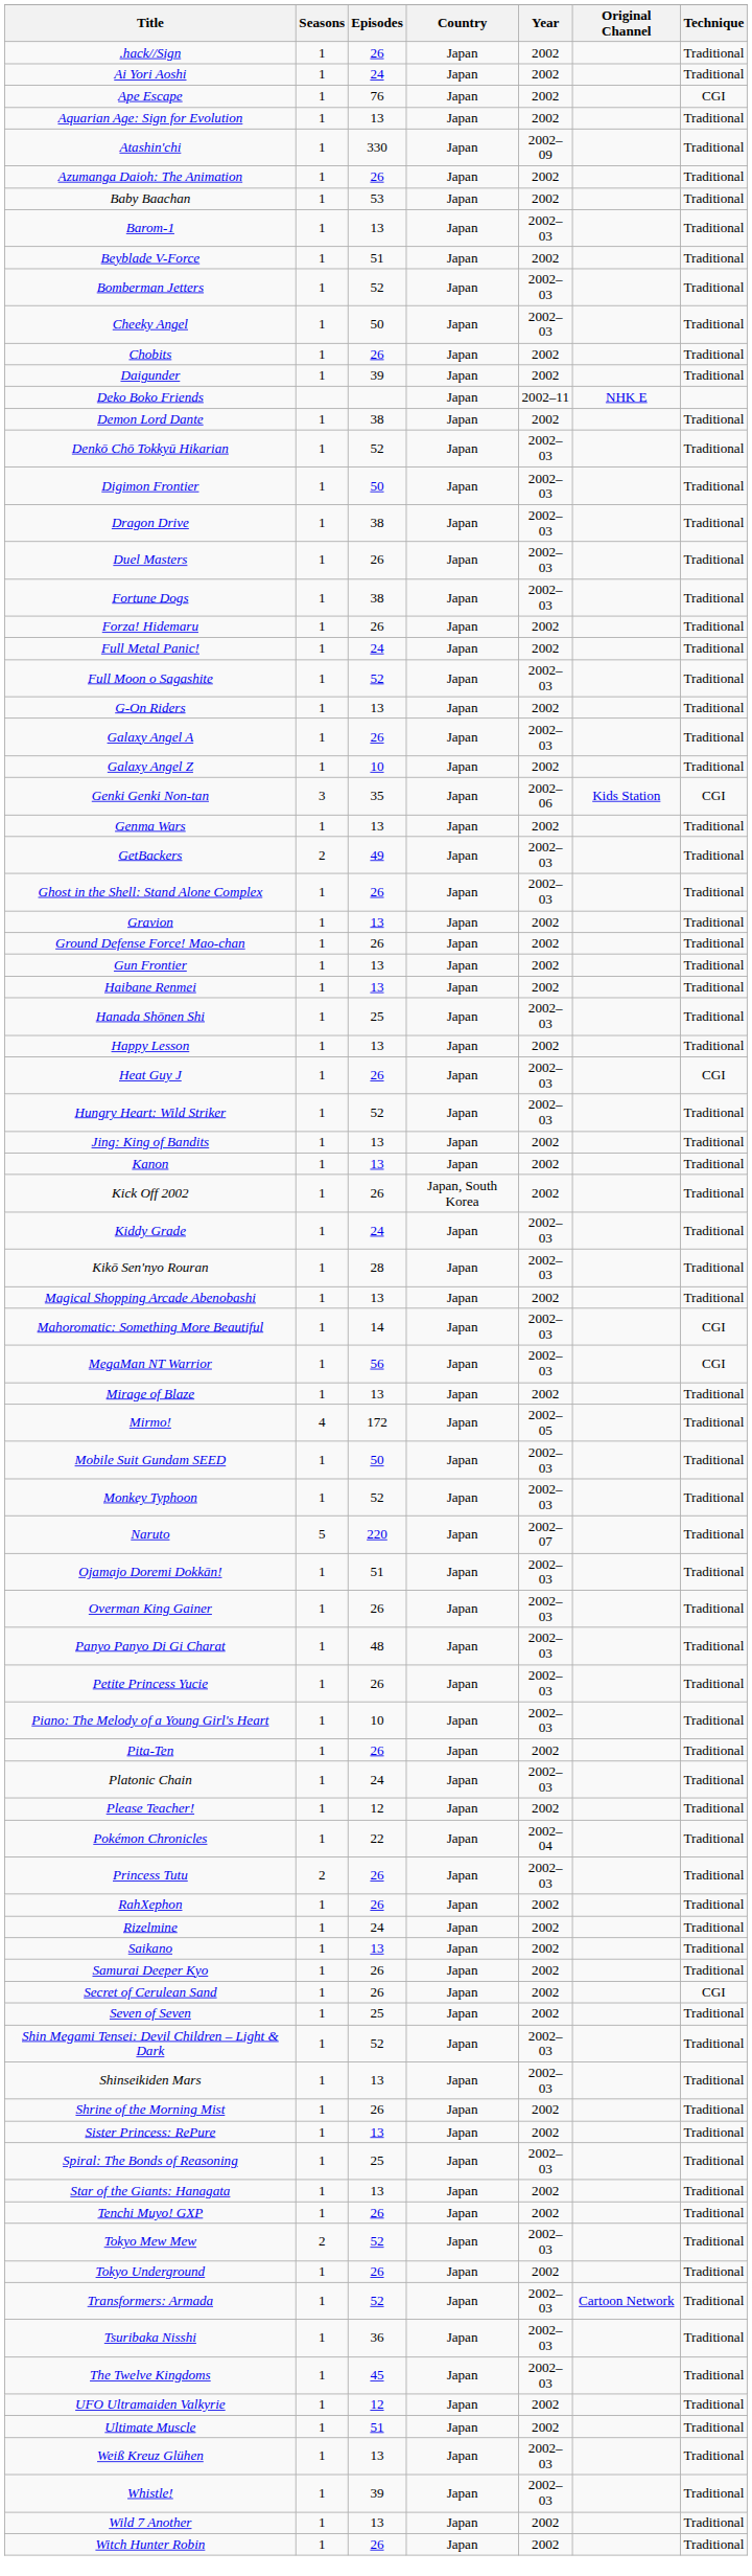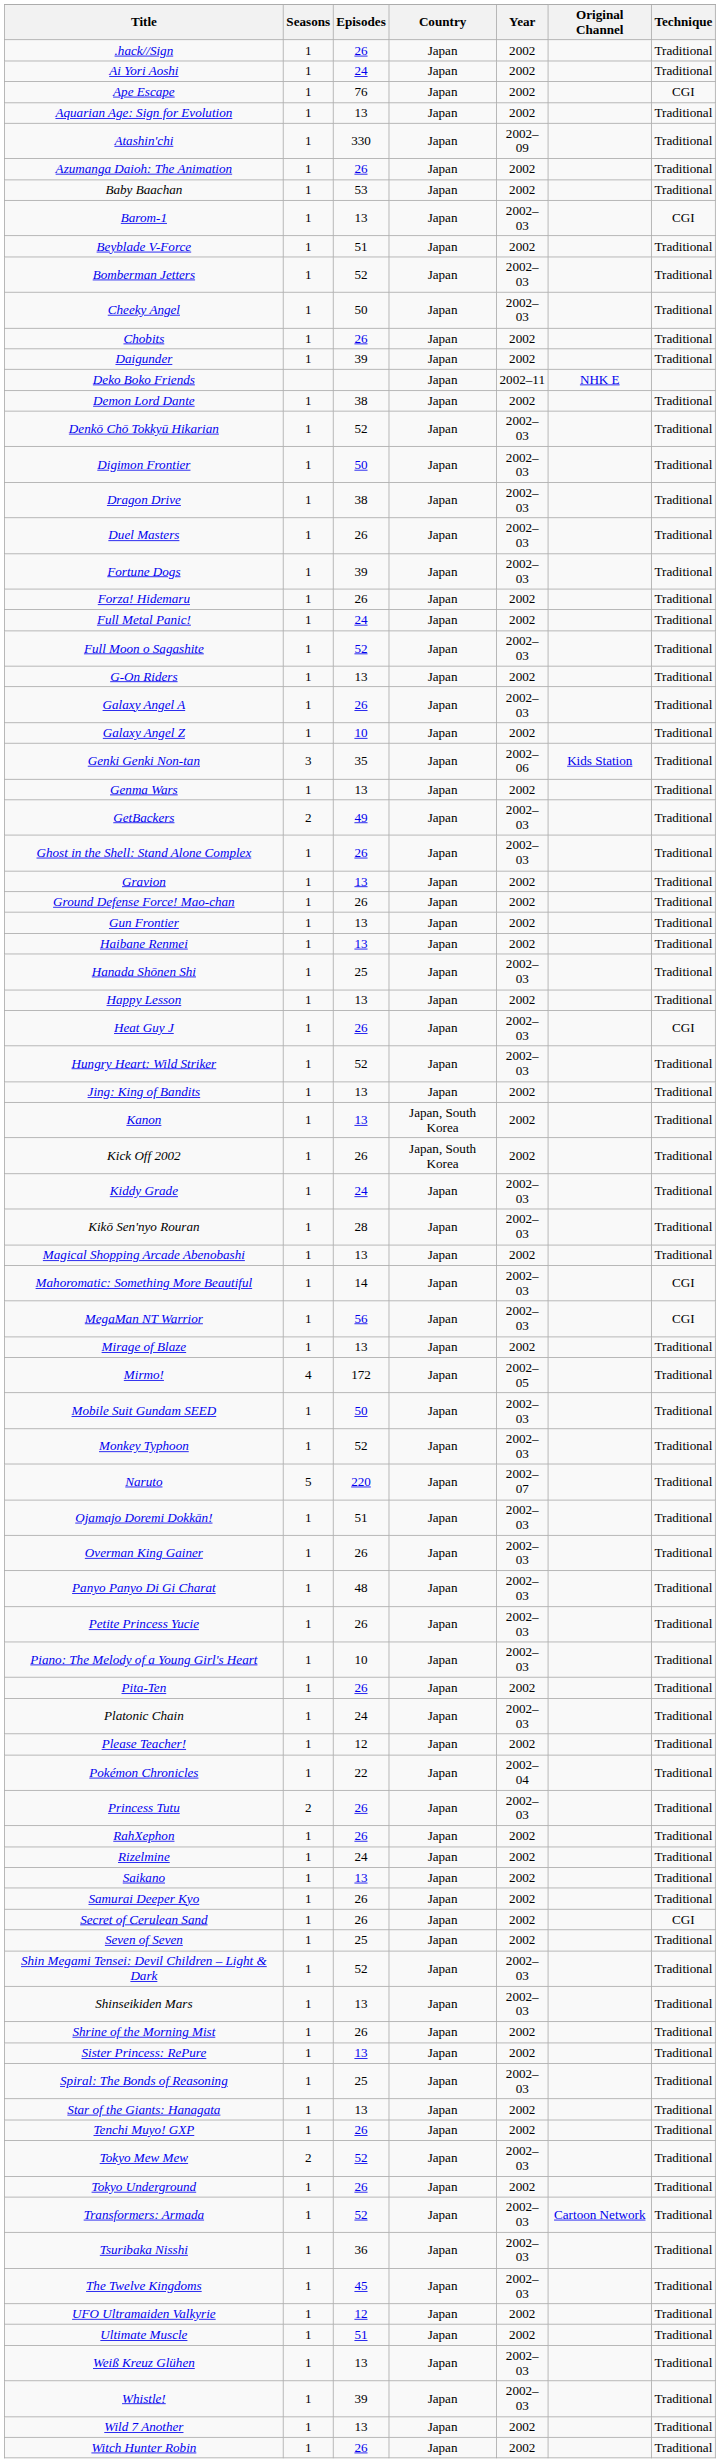Barom-1 | Technique: Traditional -> CGI
Fortune Dogs | Episodes: 38 -> 39
Genki Genki Non-tan | Technique: CGI -> Traditional
Kanon | Country: Japan -> Japan, South Korea
